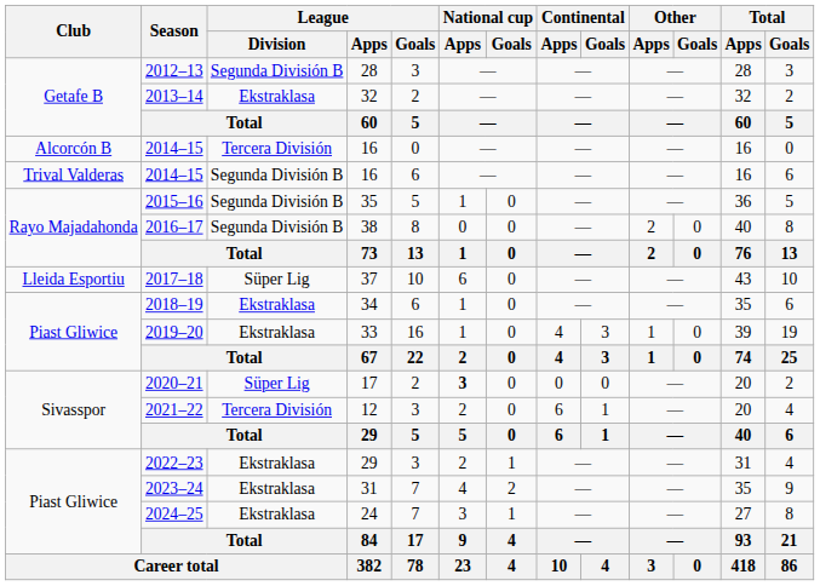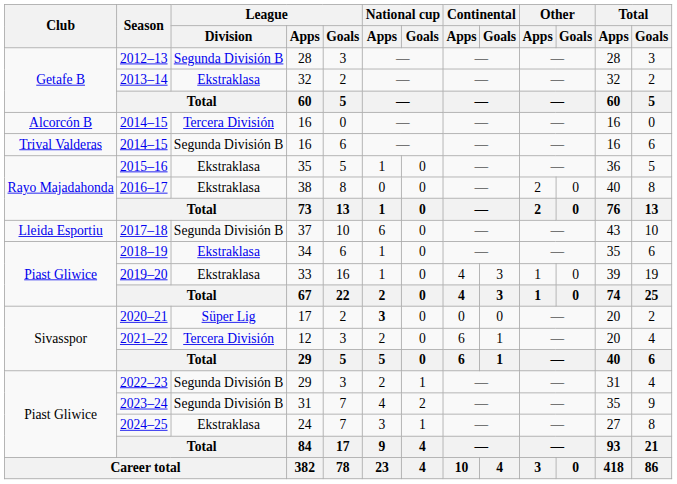2015–16 | League / Division: Segunda División B -> Ekstraklasa
2016–17 | League / Division: Segunda División B -> Ekstraklasa
2017–18 | League / Division: Süper Lig -> Segunda División B
2022–23 | League / Division: Ekstraklasa -> Segunda División B
2023–24 | League / Division: Ekstraklasa -> Segunda División B
